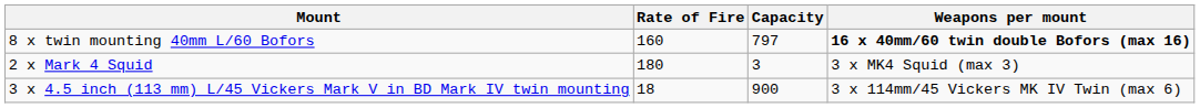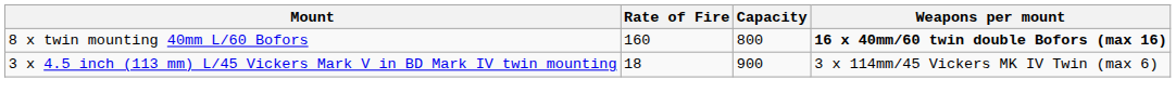8 x twin mounting 40mm L/60 Bofors | Capacity: 797 -> 800
- row: 2 x Mark 4 Squid | 180 | 3 | 3 x MK4 Squid (max 3)
